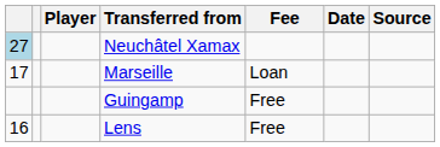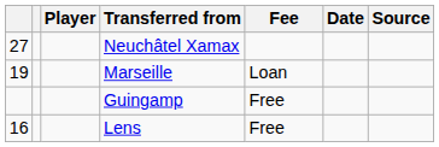Neuchâtel Xamax | column 1: lightblue background -> no background
Marseille | column 1: 17 -> 19
